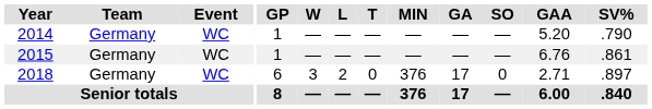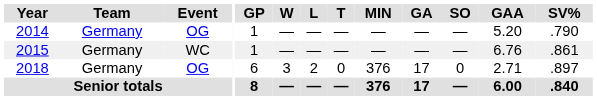2014 | Event: WC -> OG
2018 | Event: WC -> OG
